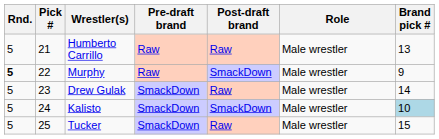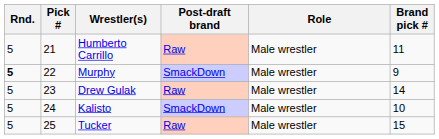- column: Pre-draft brand | Raw | Raw | SmackDown | SmackDown | SmackDown
Humberto Carrillo | Brand pick #: 13 -> 11
Kalisto | Brand pick #: lightblue background -> no background
